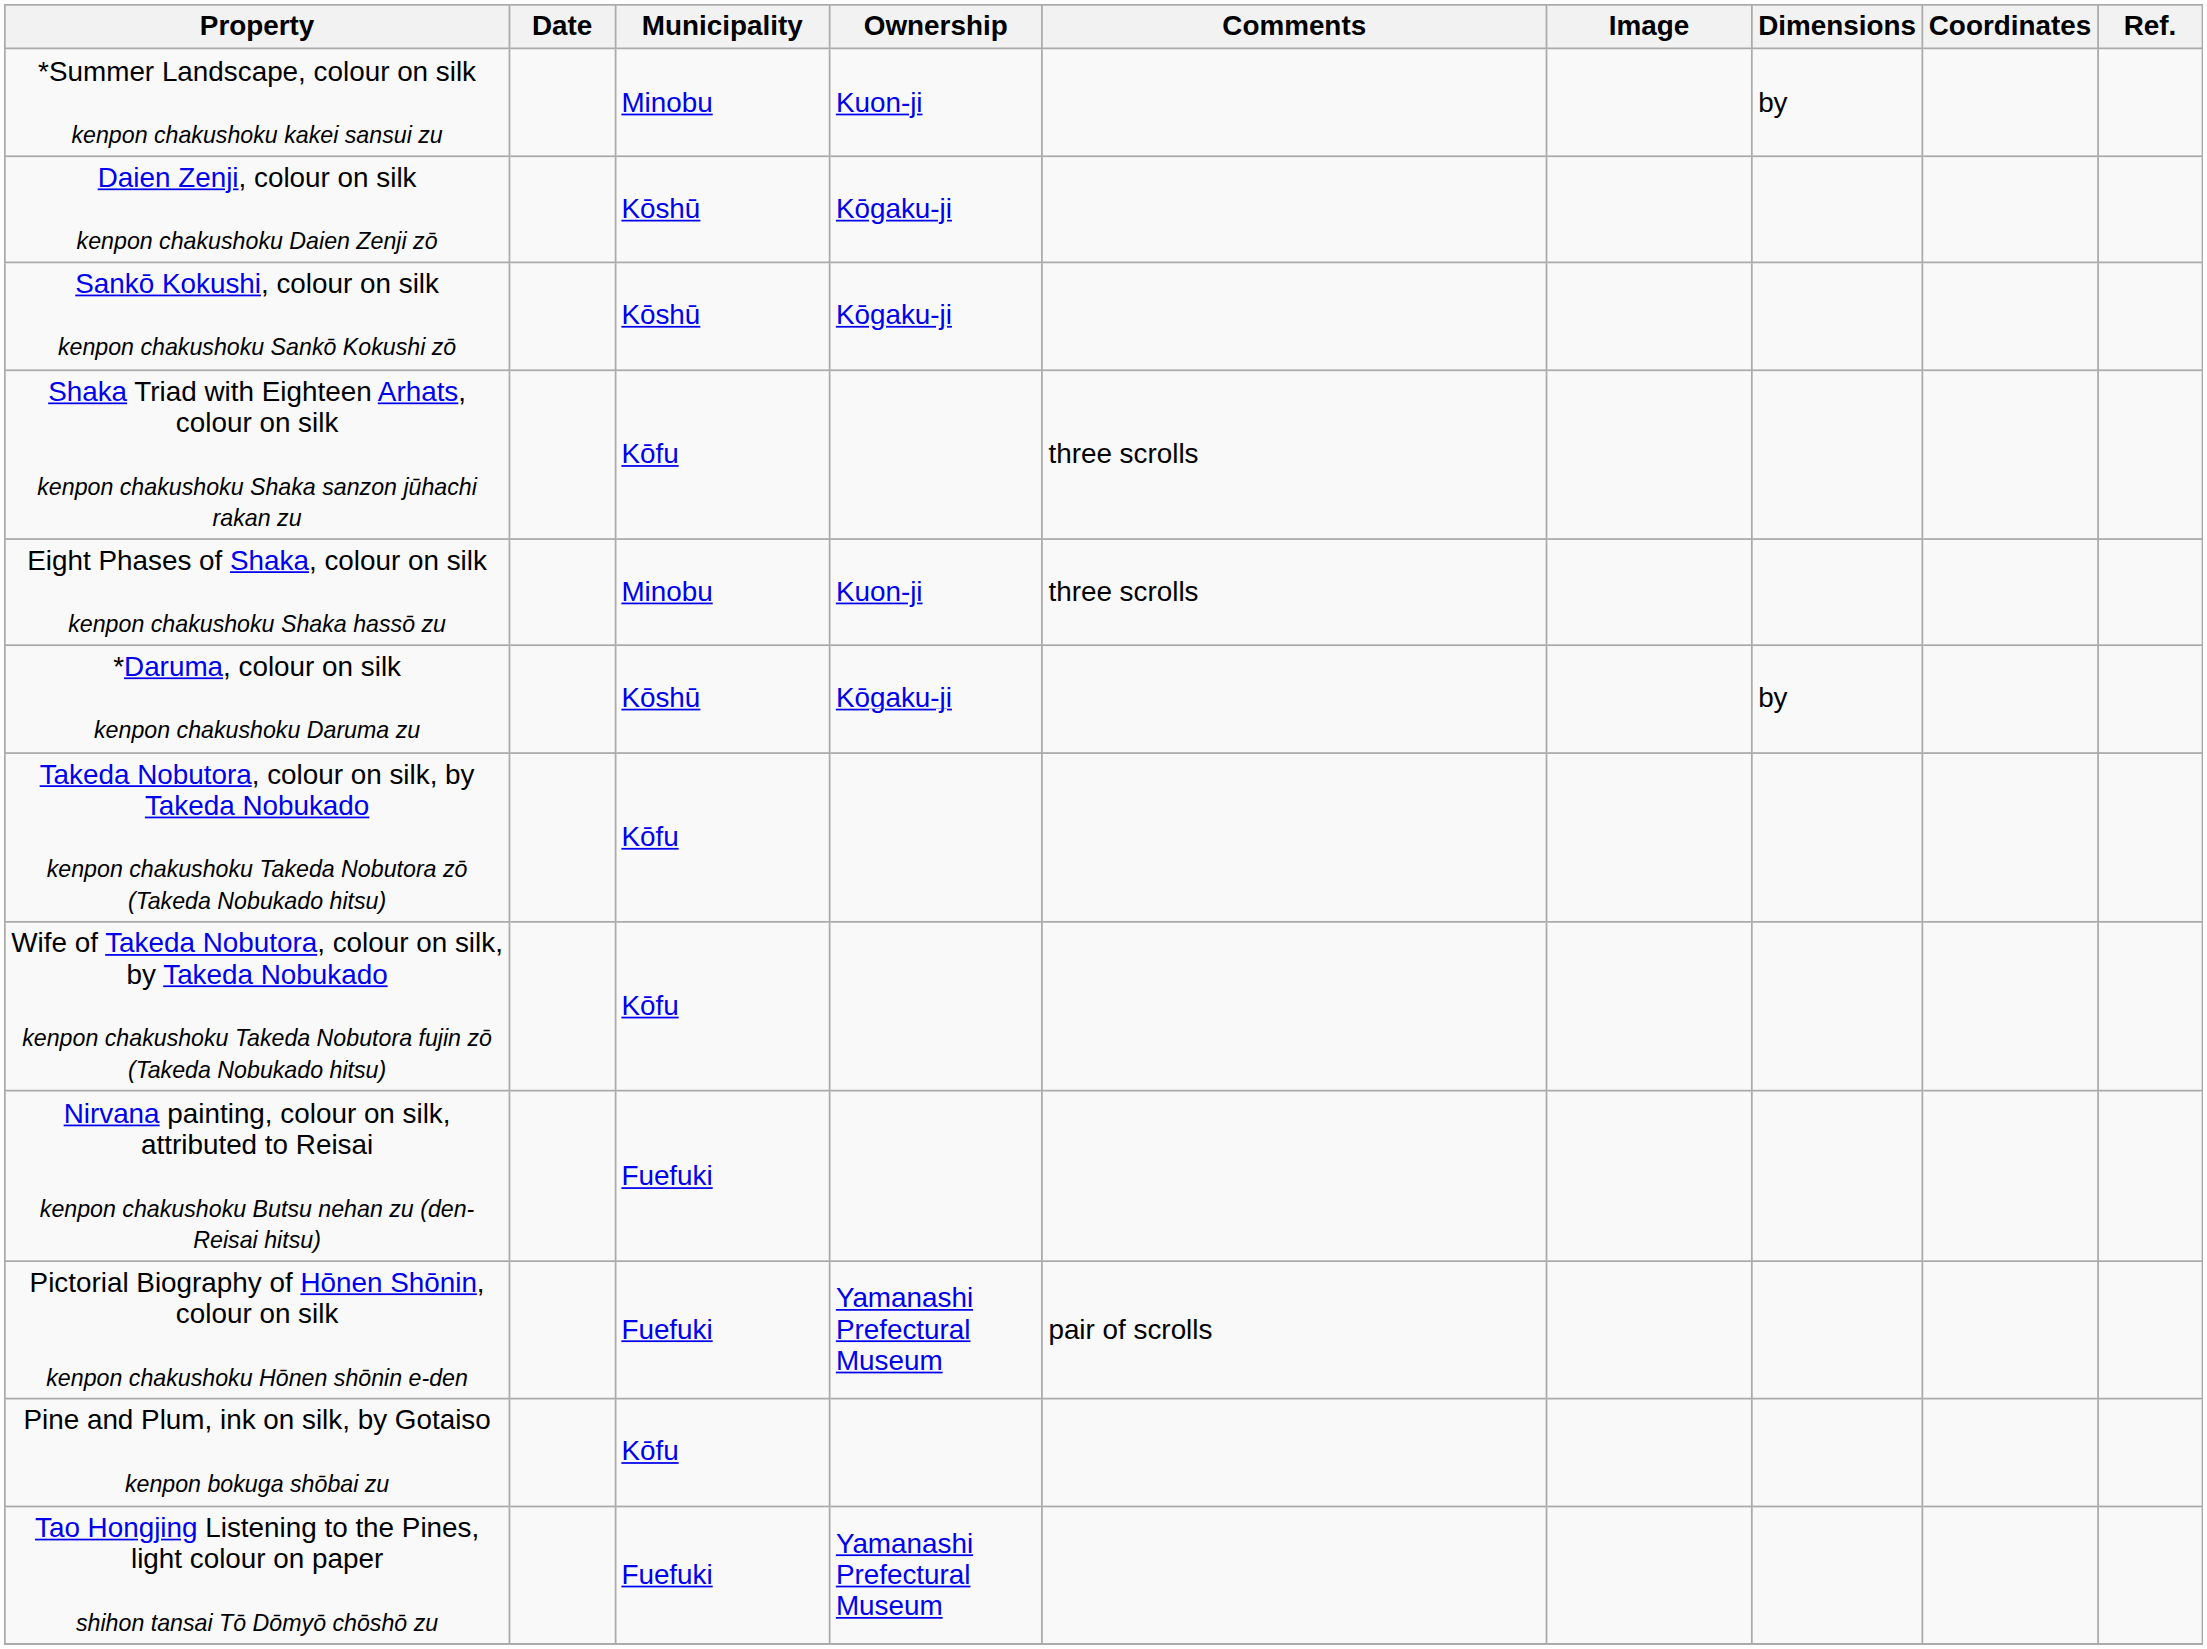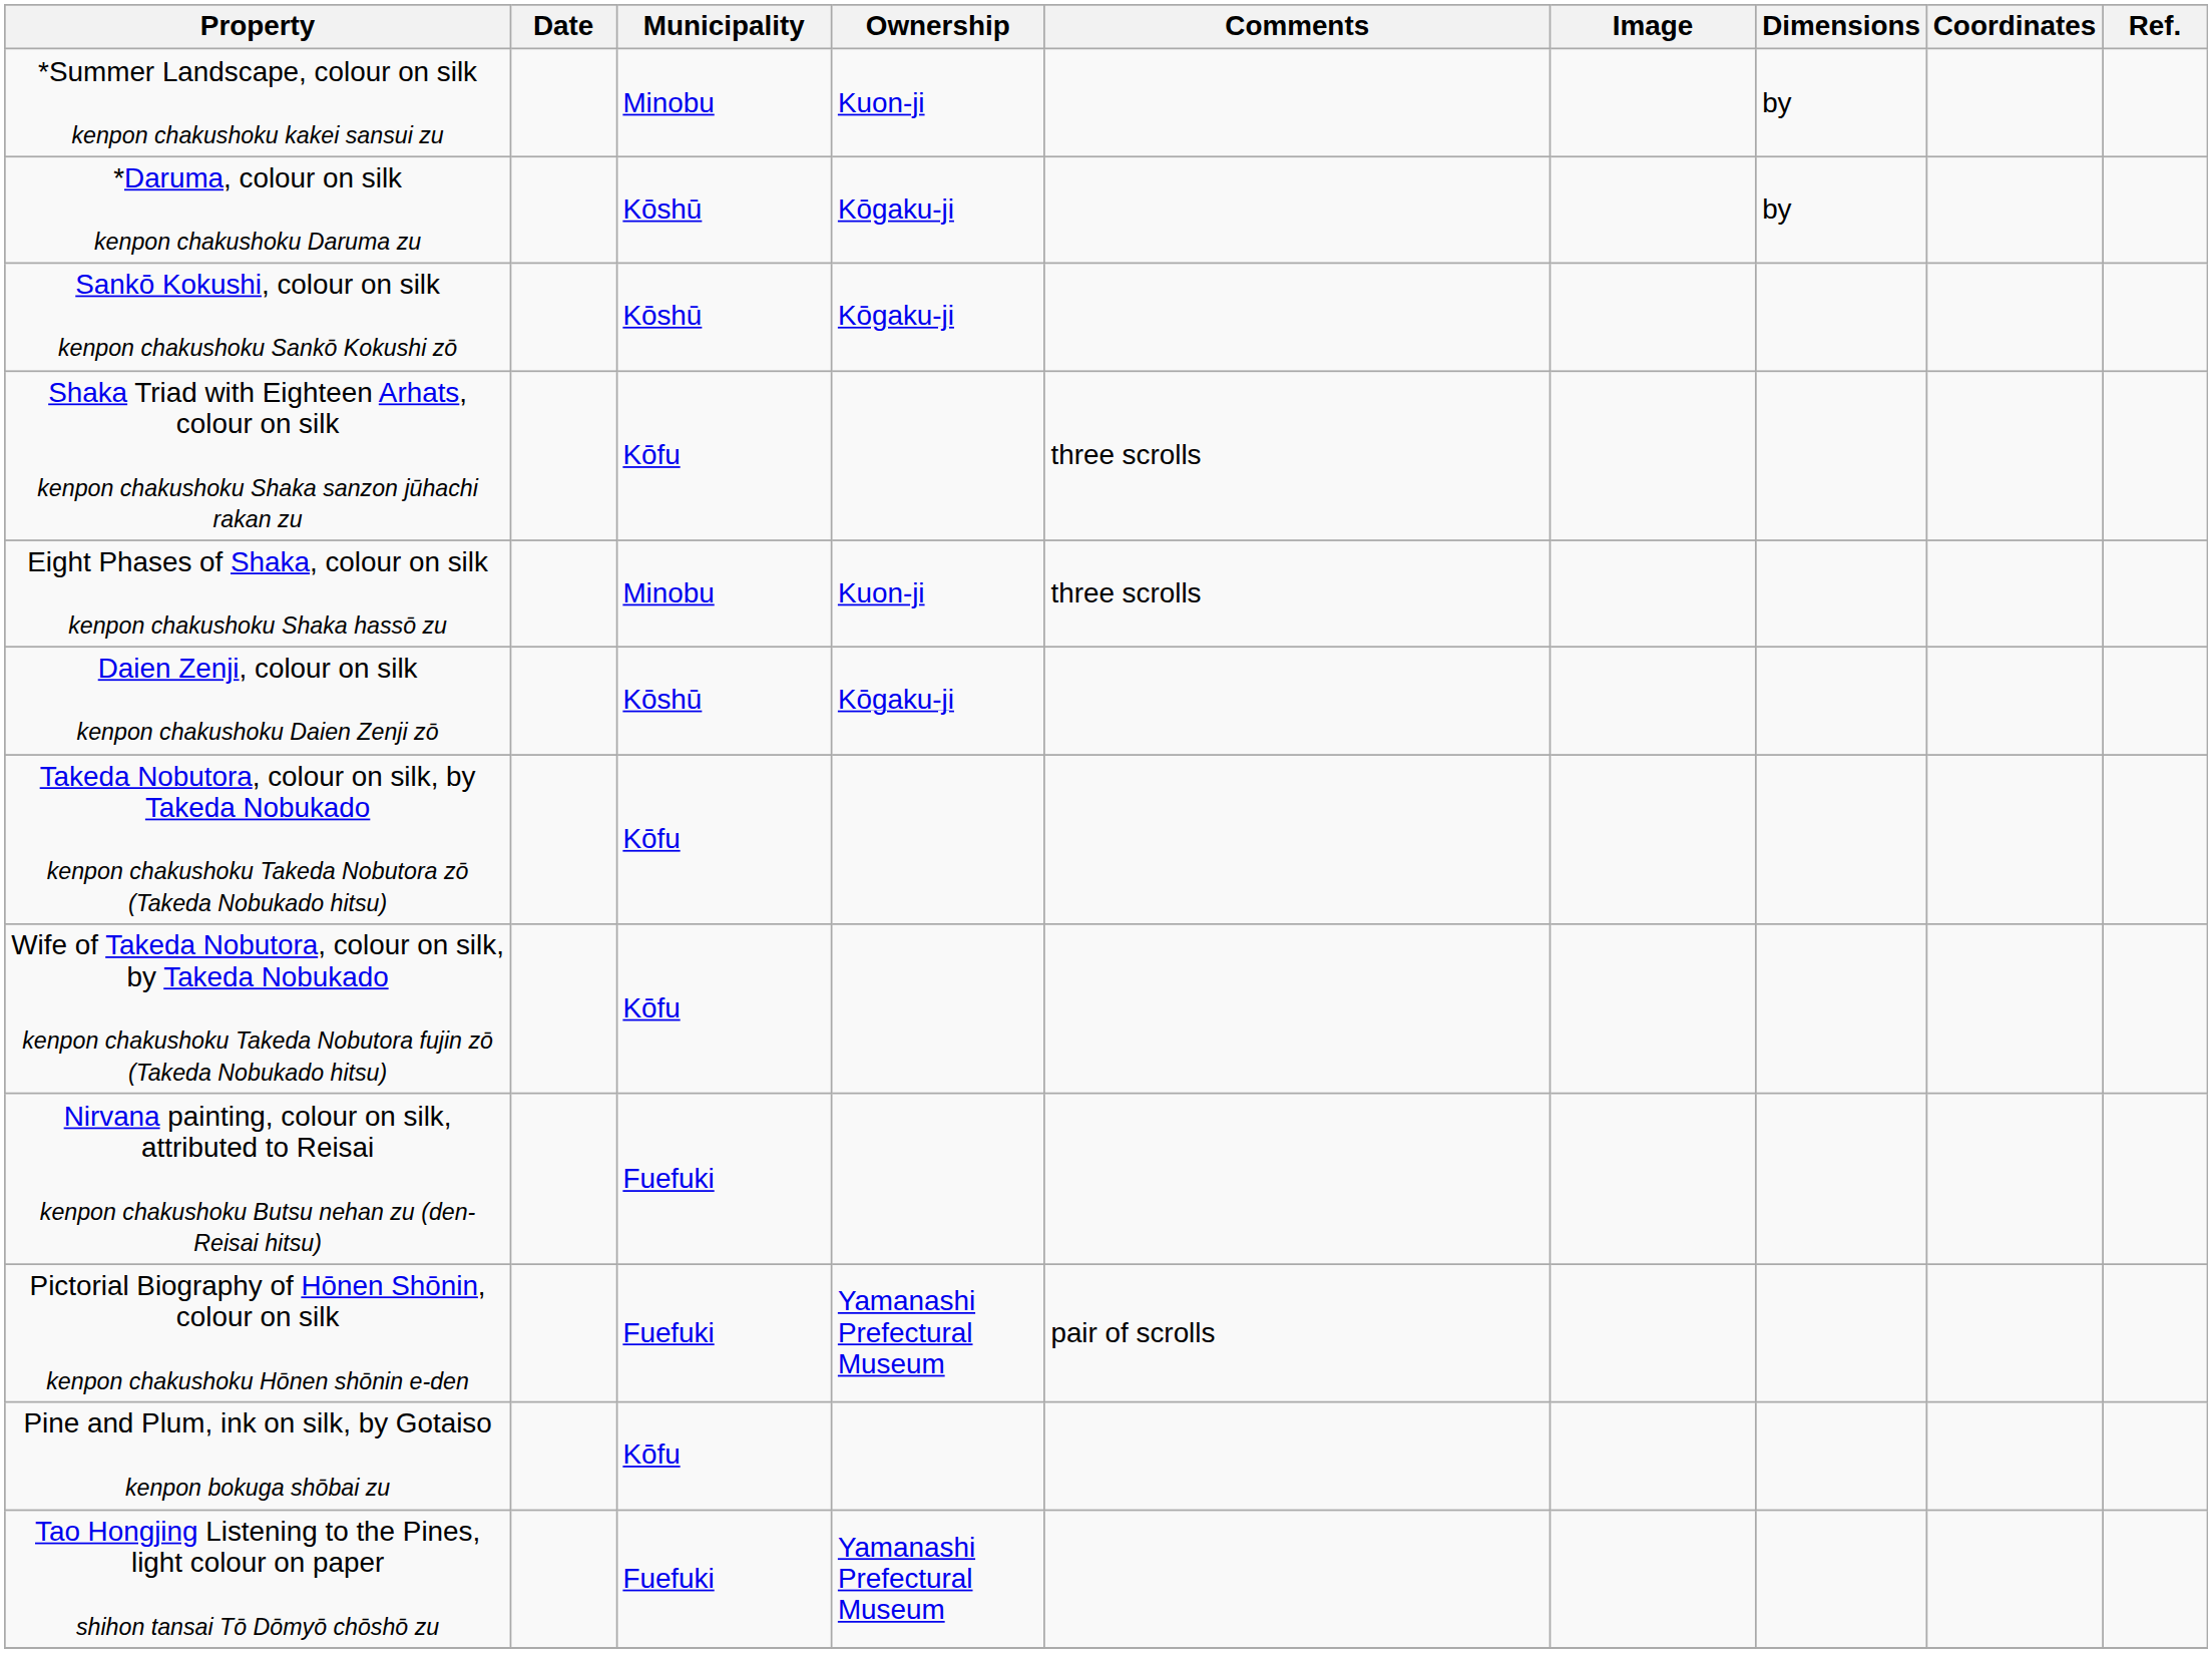rows swapped: *Daruma, colour on silk kenpon chakushoku Daruma zu <-> Daien Zenji, colour on silk kenpon chakushoku Daien Zenji zō
